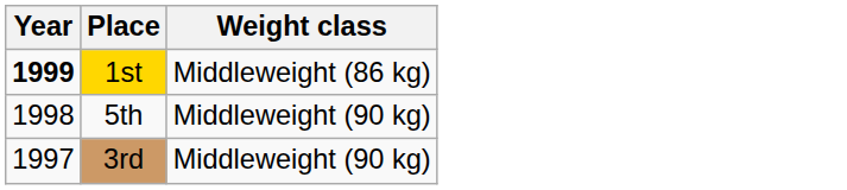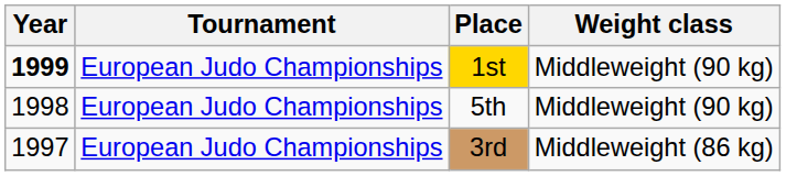+ column: Tournament | European Judo Championships | European Judo Championships | European Judo Championships
1st | Weight class: Middleweight (86 kg) -> Middleweight (90 kg)
3rd | Weight class: Middleweight (90 kg) -> Middleweight (86 kg)
